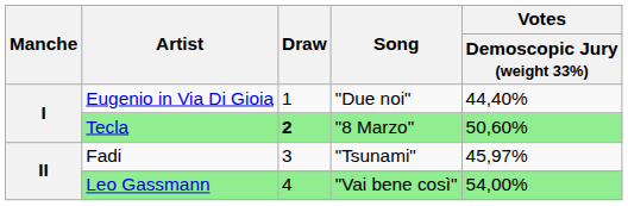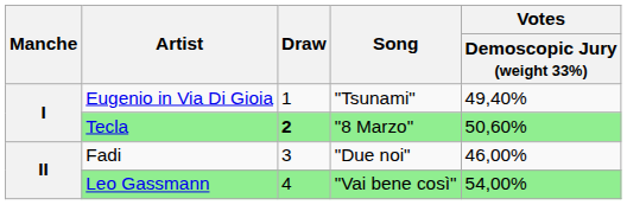Eugenio in Via Di Gioia | Song: "Due noi" -> "Tsunami"
Eugenio in Via Di Gioia | Votes / Demoscopic Jury (weight 33%): 44,40% -> 49,40%
Fadi | Song: "Tsunami" -> "Due noi"
Fadi | Votes / Demoscopic Jury (weight 33%): 45,97% -> 46,00%
